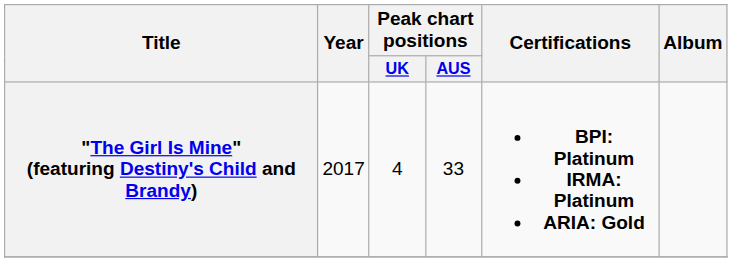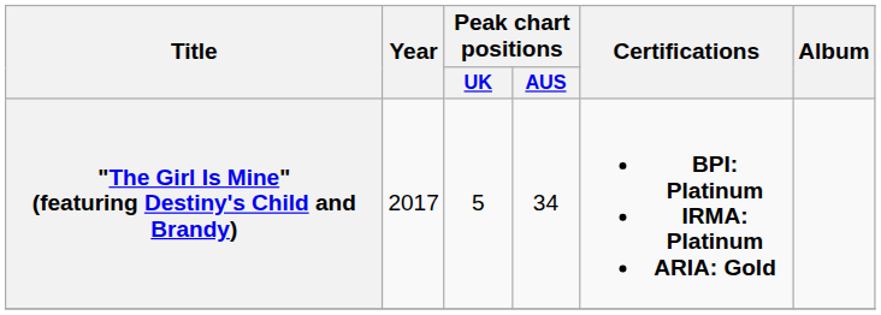"The Girl Is Mine" (featuring Destiny's Child and Brandy) | Peak chart positions / UK: 4 -> 5
"The Girl Is Mine" (featuring Destiny's Child and Brandy) | Peak chart positions / AUS: 33 -> 34
